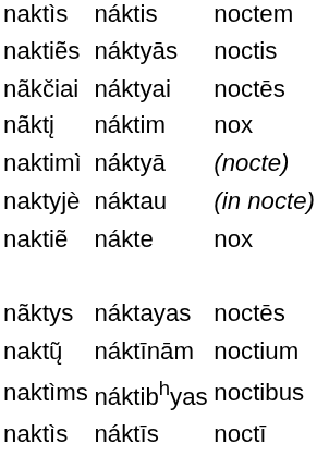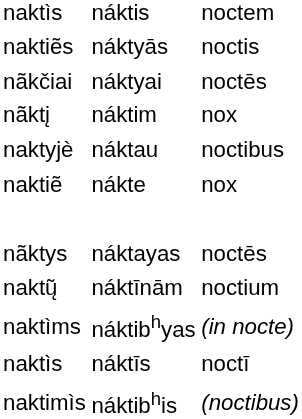- row: naktimì | náktyā | (nocte)
náktau | column 3: (in nocte) -> noctibus
náktibhyas | column 3: noctibus -> (in nocte)
+ row: naktimìs | náktibhis | (noctibus)
